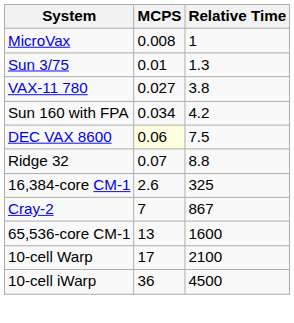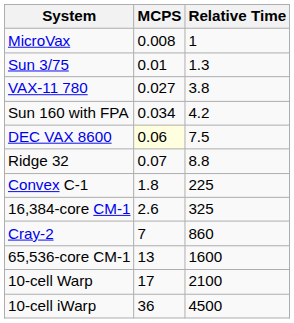+ row: Convex C-1 | 1.8 | 225
Cray-2 | Relative Time: 867 -> 860
